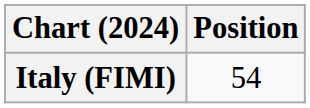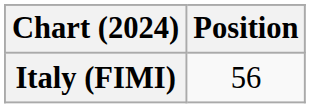Italy (FIMI) | Position: 54 -> 56
